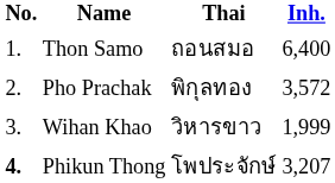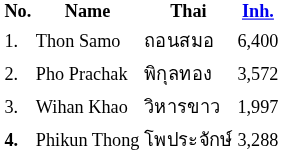Wihan Khao | Inh.: 1,999 -> 1,997
Phikun Thong | Inh.: 3,207 -> 3,288
